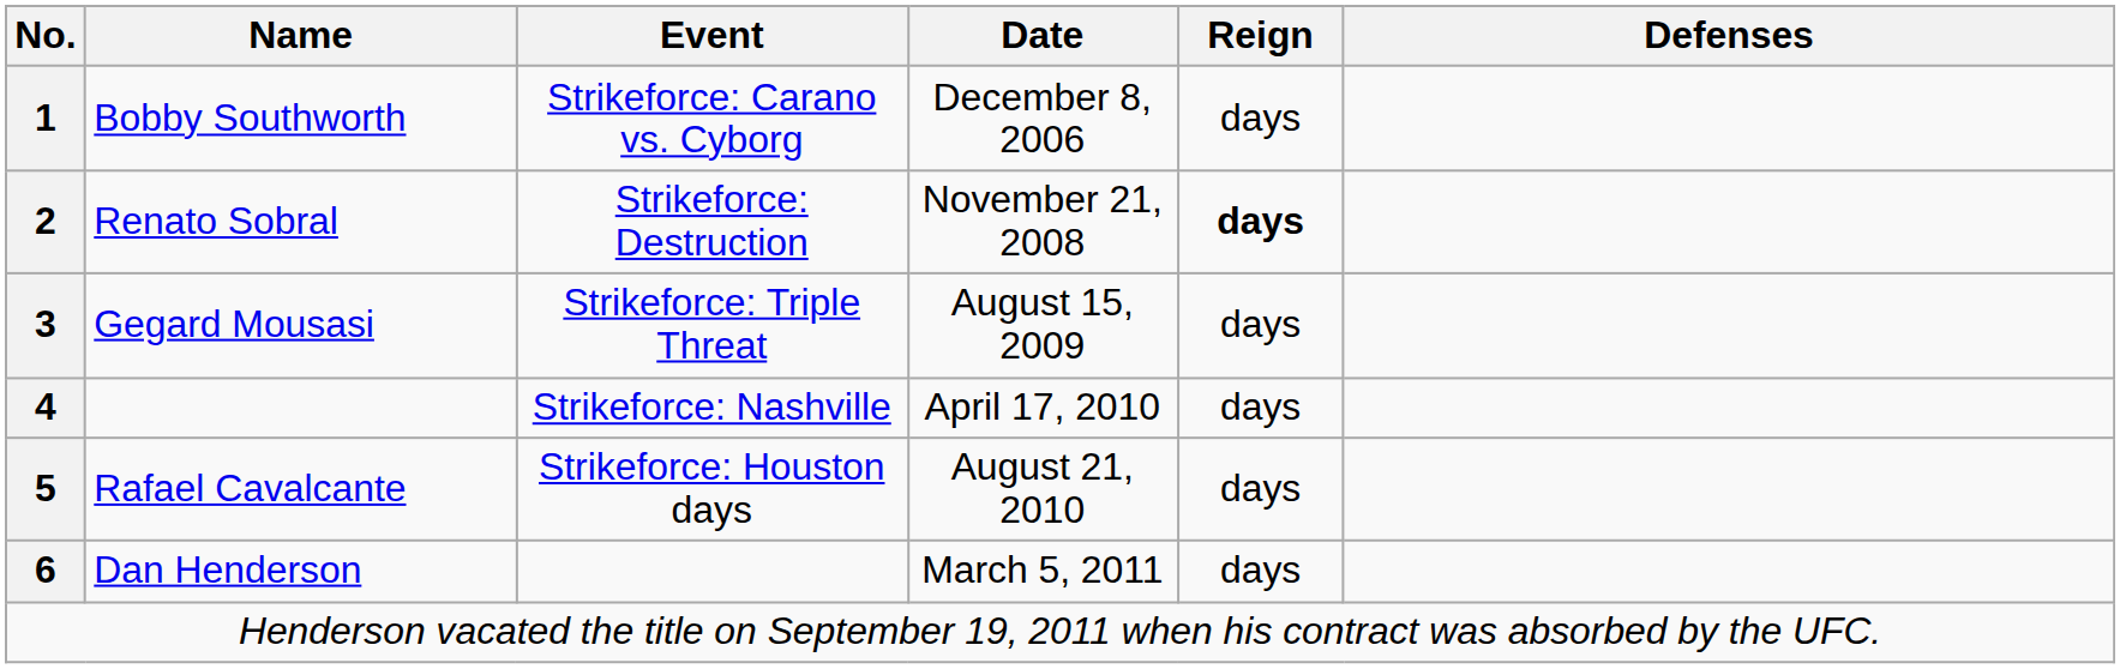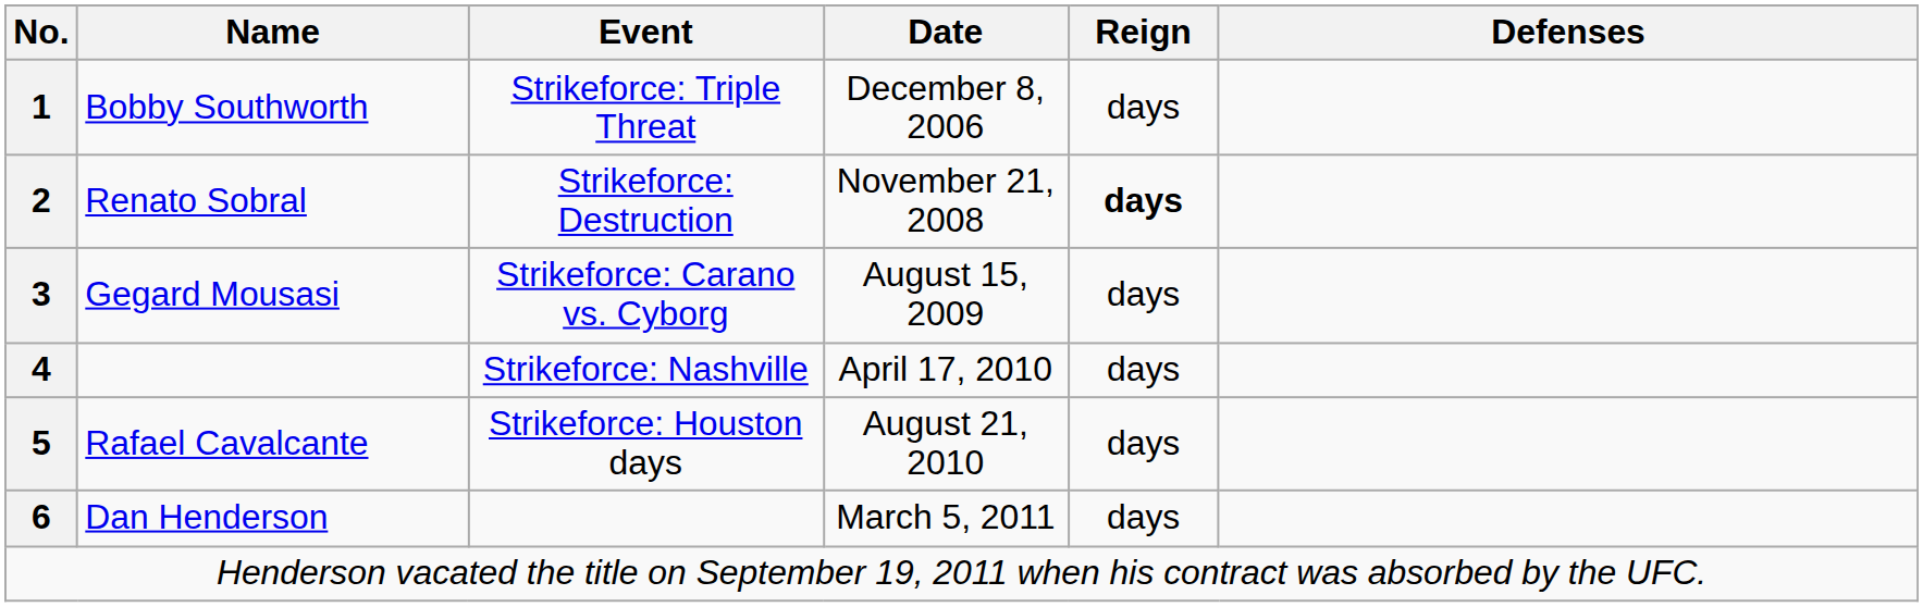Bobby Southworth | Event: Strikeforce: Carano vs. Cyborg -> Strikeforce: Triple Threat
Gegard Mousasi | Event: Strikeforce: Triple Threat -> Strikeforce: Carano vs. Cyborg
